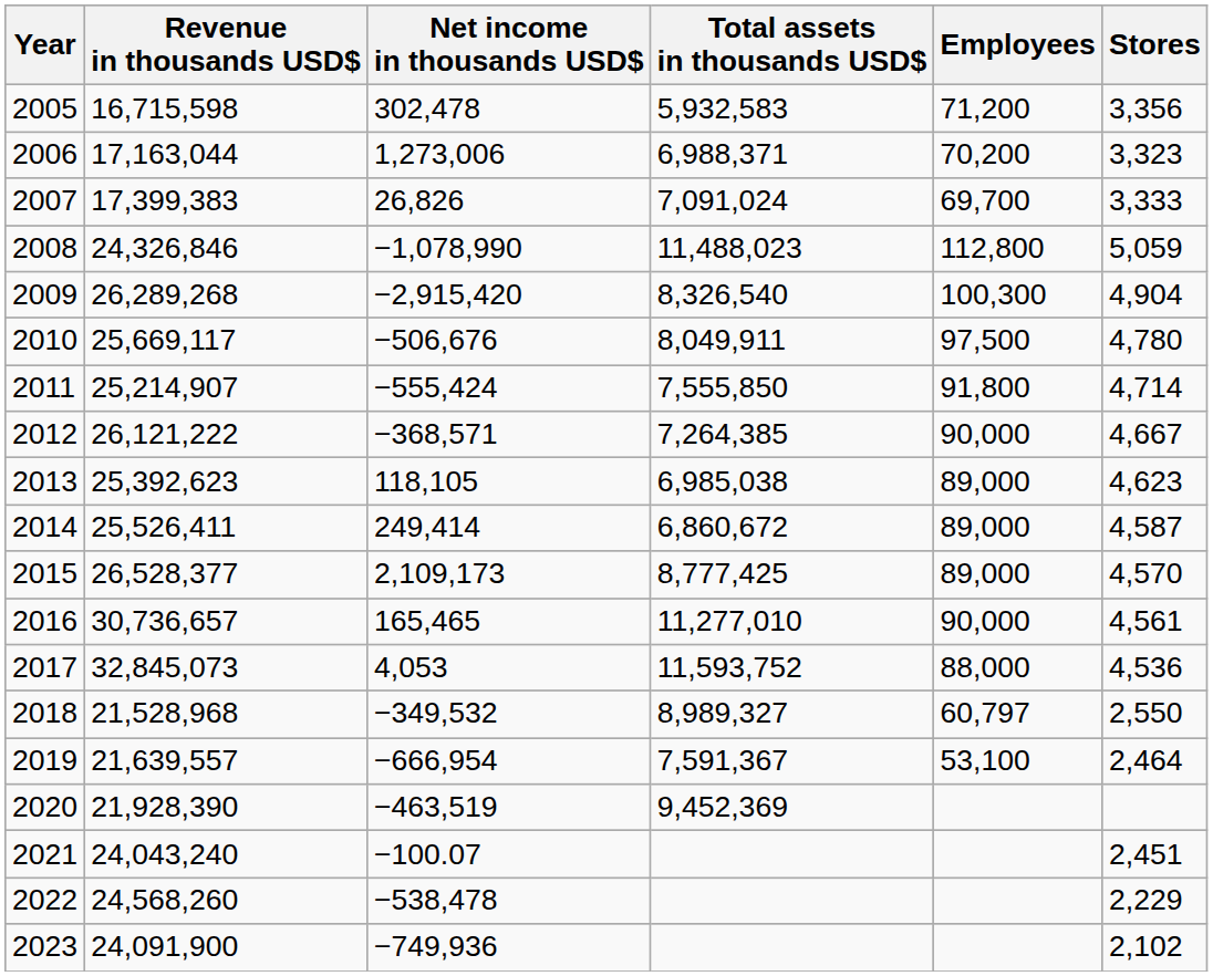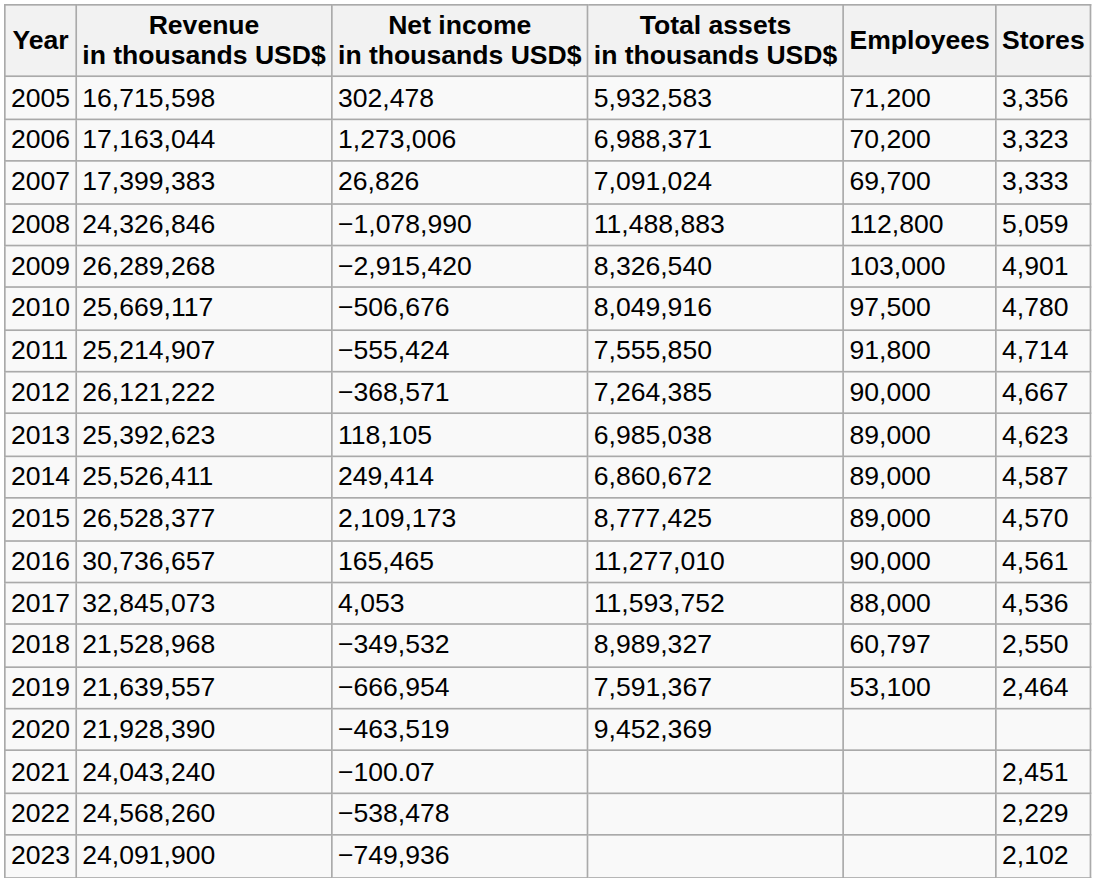2008 | Total assets in thousands USD$: 11,488,023 -> 11,488,883
2009 | Employees: 100,300 -> 103,000
2009 | Stores: 4,904 -> 4,901
2010 | Total assets in thousands USD$: 8,049,911 -> 8,049,916
